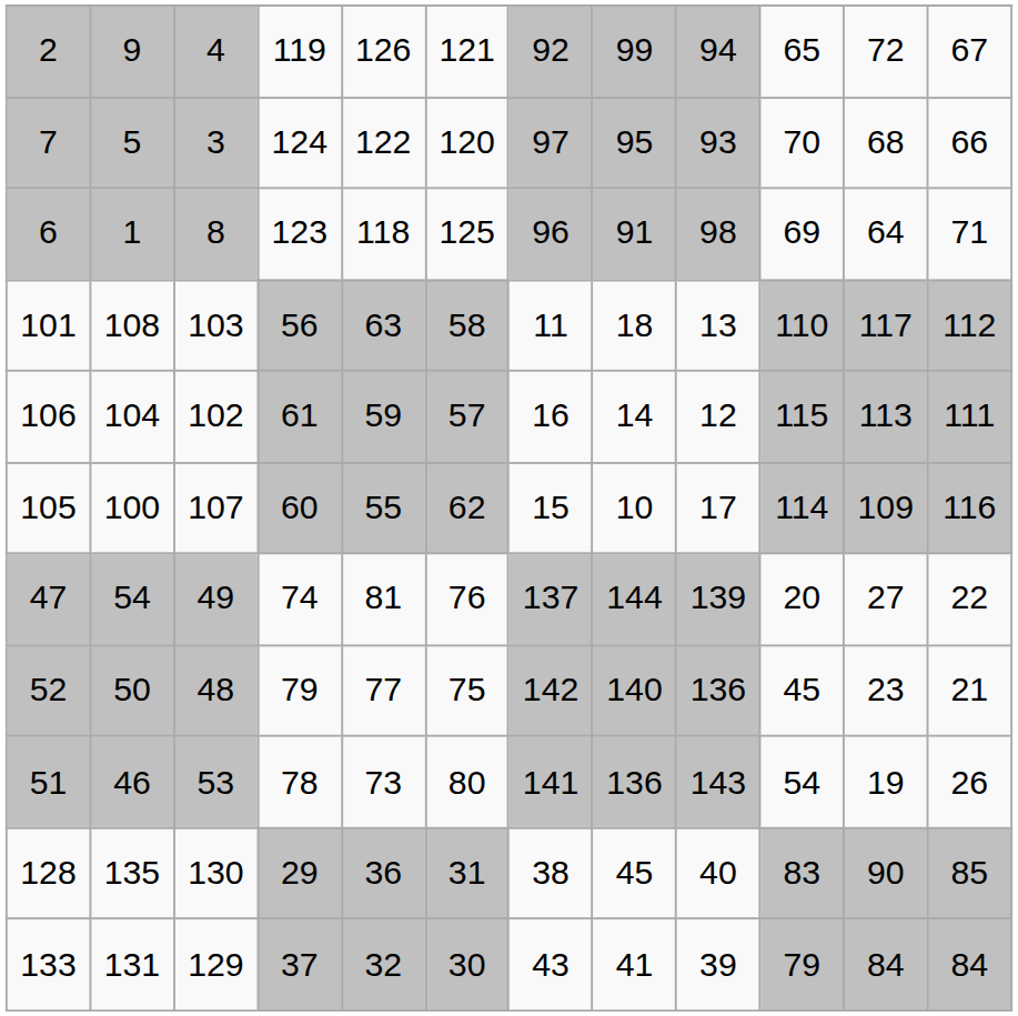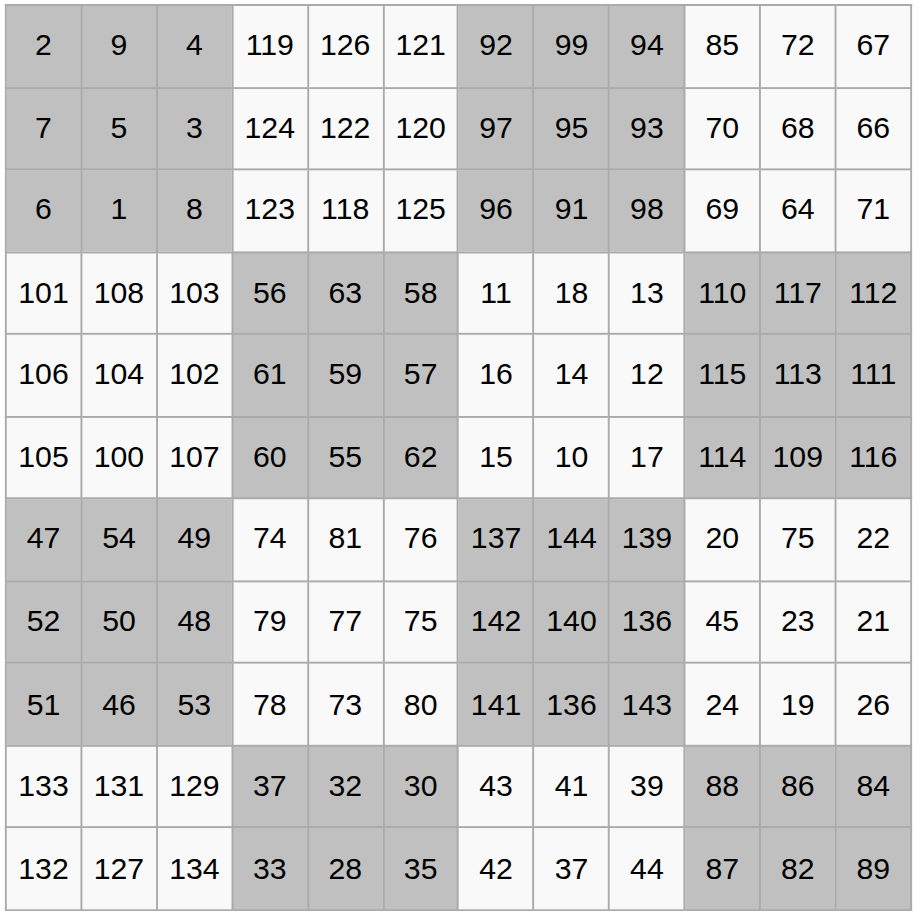2 | column 10: 65 -> 85
47 | column 11: 27 -> 75
51 | column 10: 54 -> 24
- row: 128 | 135 | 130 | 29 | 36 | 31 | 38 | 45 | 40 | 83 | 90 | 85
133 | column 10: 79 -> 88
133 | column 11: 84 -> 86
+ row: 132 | 127 | 134 | 33 | 28 | 35 | 42 | 37 | 44 | 87 | 82 | 89
